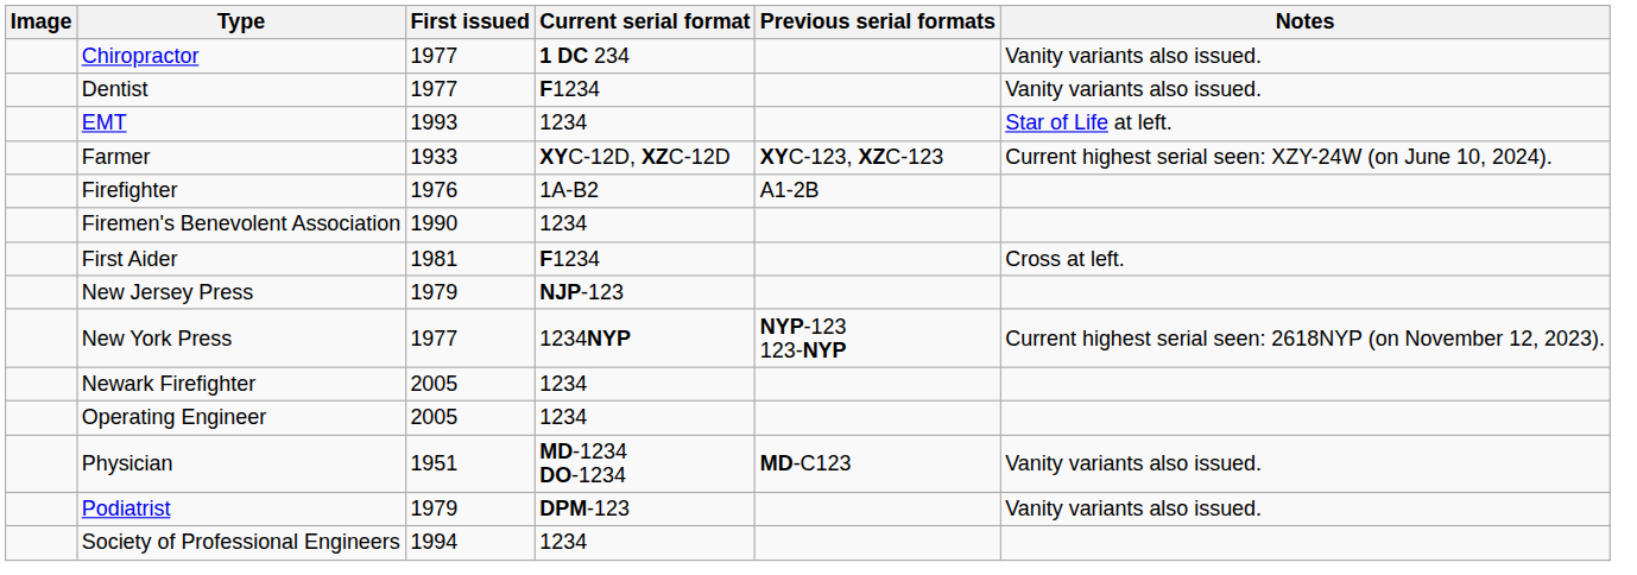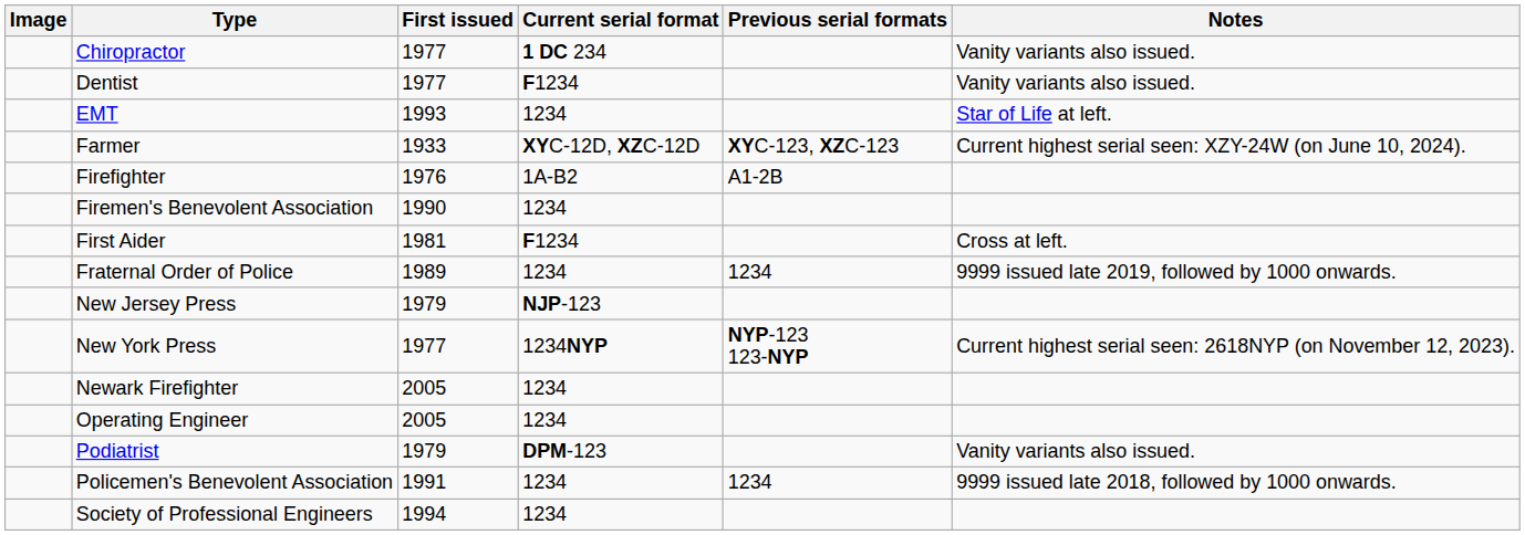+ row: Fraternal Order of Police | 1989 | 1234 | 1234 | 9999 issued late 2019, followed by 1000 onwards.
- row: Physician | 1951 | MD-1234 DO-1234 | MD-C123 | Vanity variants also issued.
+ row: Policemen's Benevolent Association | 1991 | 1234 | 1234 | 9999 issued late 2018, followed by 1000 onwards.
